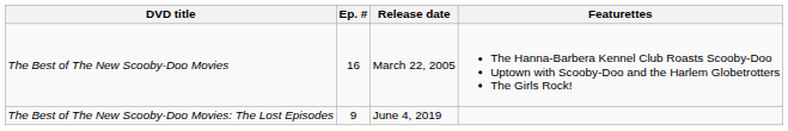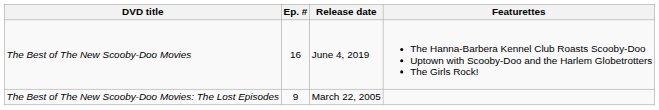The Best of The New Scooby-Doo Movies | Release date: March 22, 2005 -> June 4, 2019
The Best of The New Scooby-Doo Movies: The Lost Episodes | Release date: June 4, 2019 -> March 22, 2005
